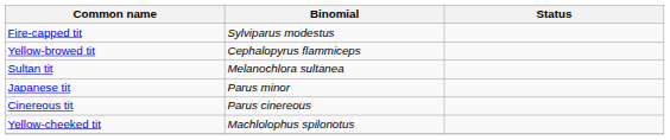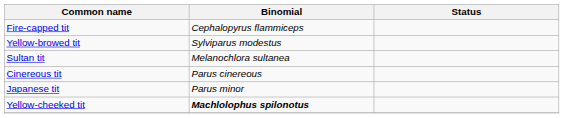Fire-capped tit | Binomial: Sylviparus modestus -> Cephalopyrus flammiceps
Yellow-browed tit | Binomial: Cephalopyrus flammiceps -> Sylviparus modestus
rows swapped: Cinereous tit <-> Japanese tit
Yellow-cheeked tit | Binomial: normal -> bold
